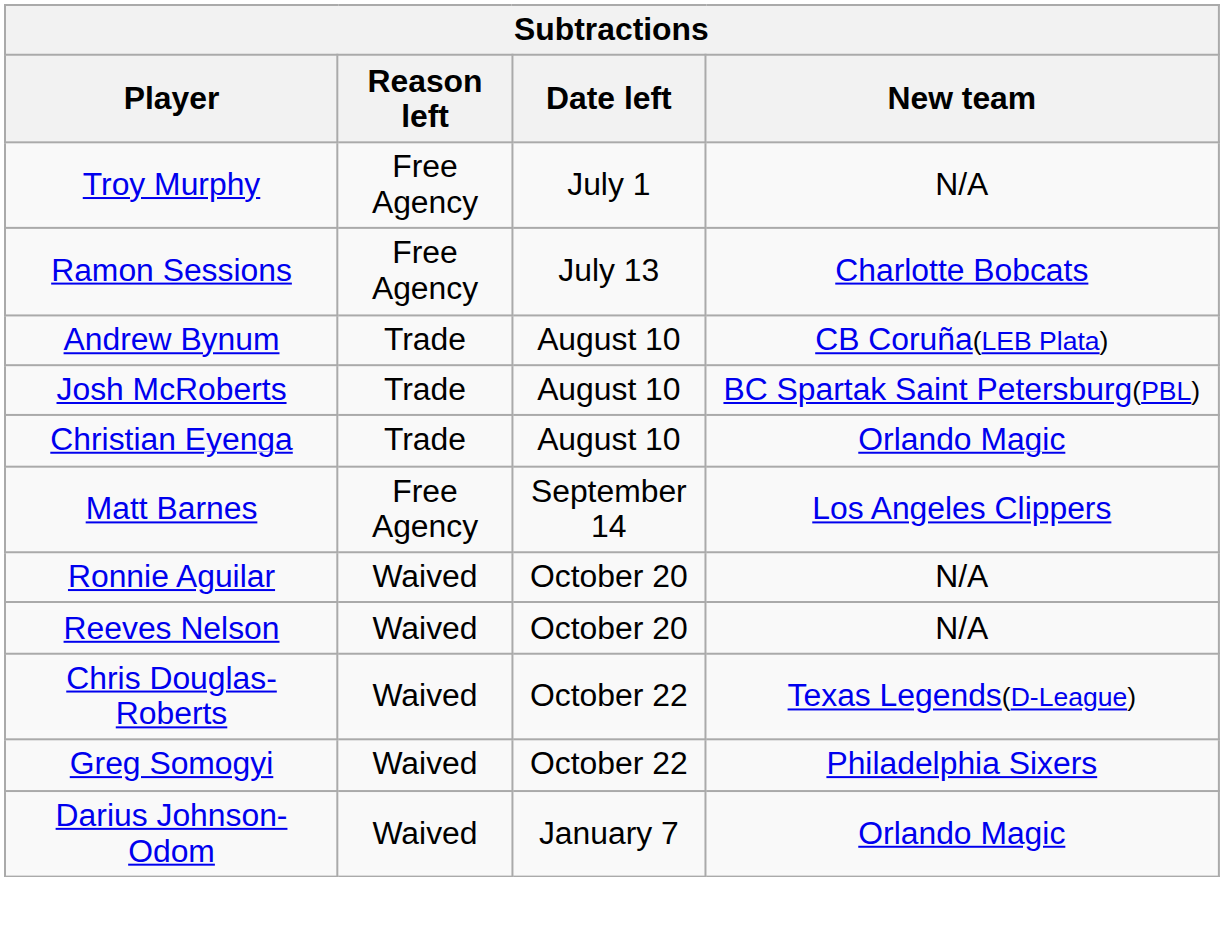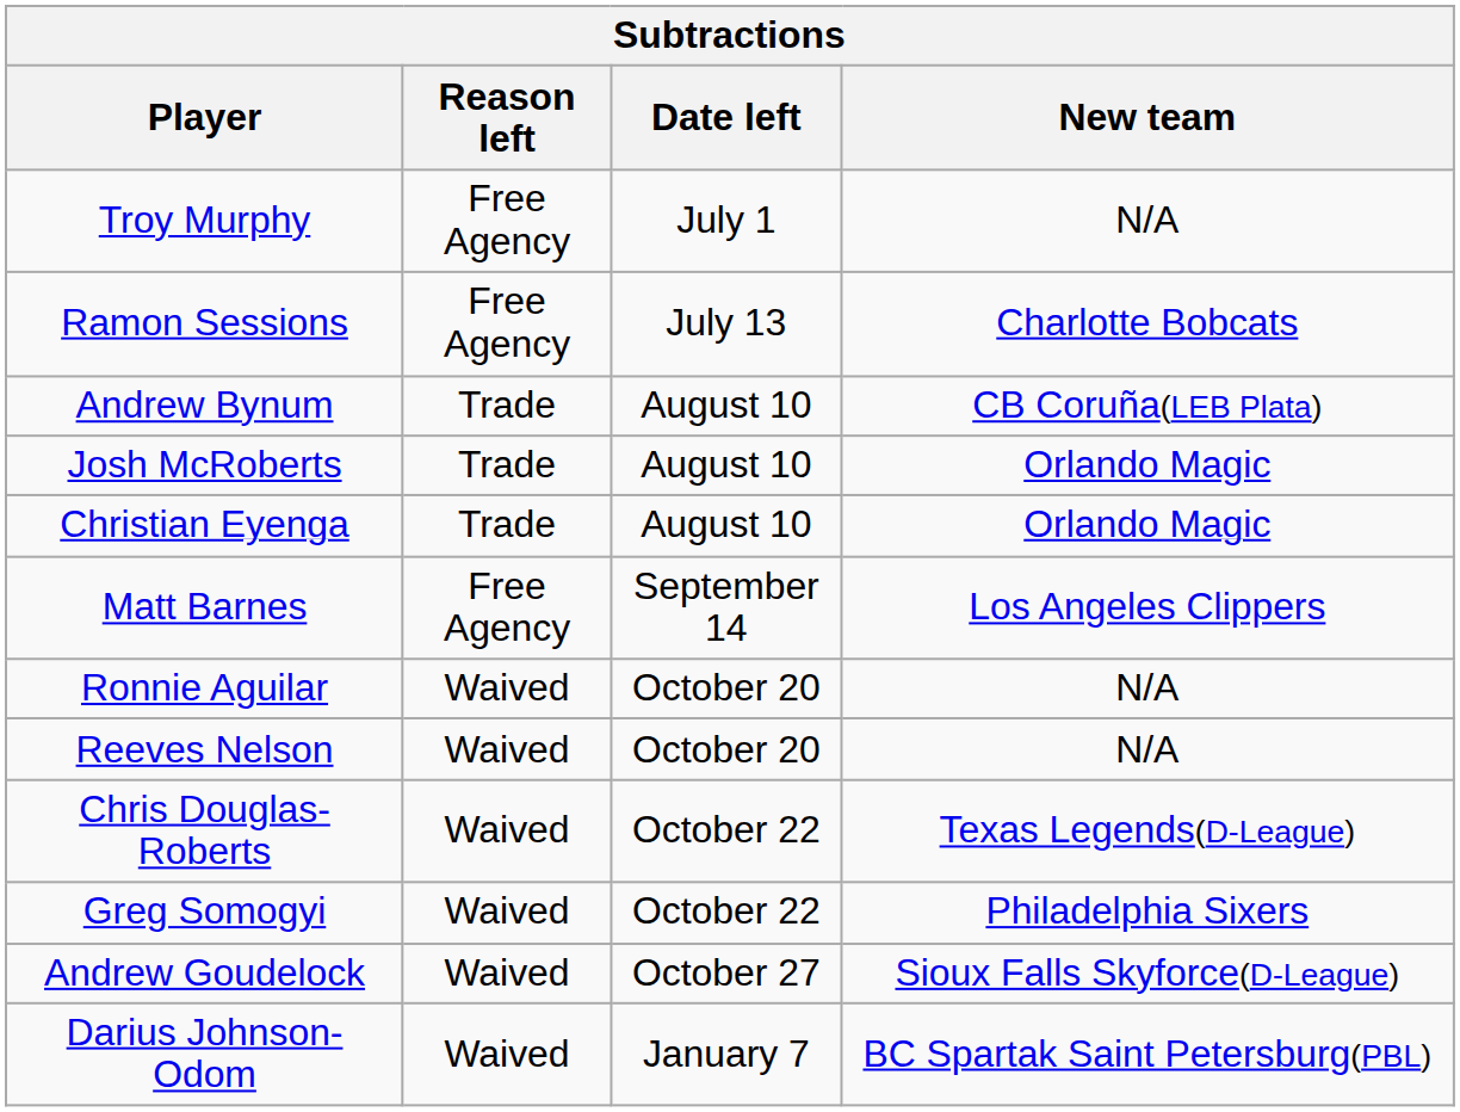Josh McRoberts | New team: BC Spartak Saint Petersburg(PBL) -> Orlando Magic
+ row: Andrew Goudelock | Waived | October 27 | Sioux Falls Skyforce(D-League)
Darius Johnson-Odom | New team: Orlando Magic -> BC Spartak Saint Petersburg(PBL)
